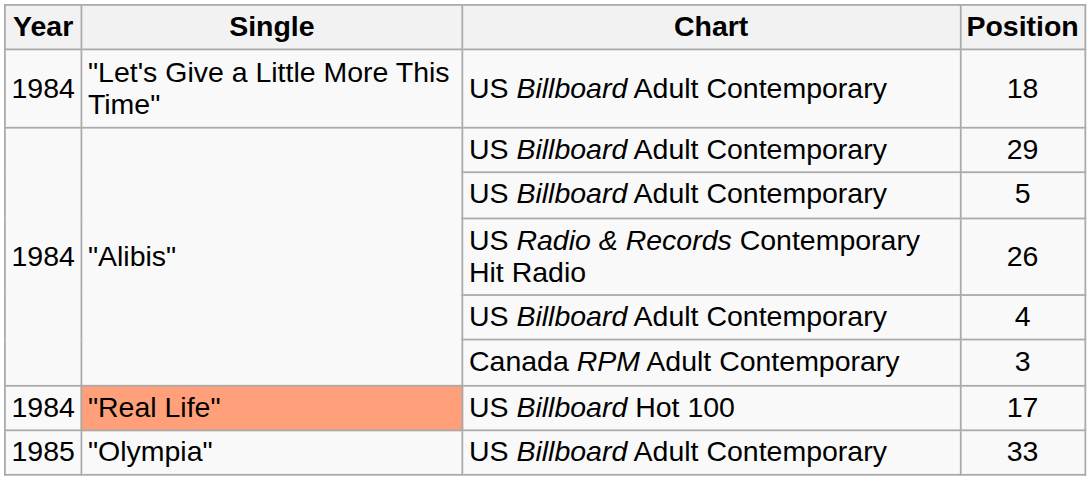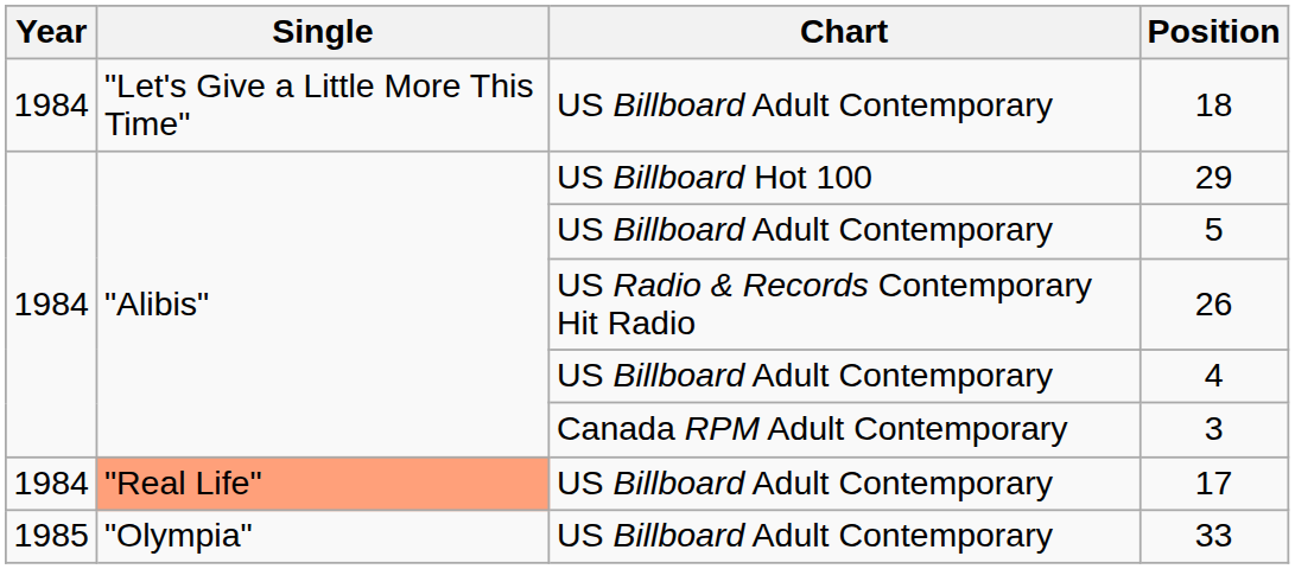29 | Chart: US Billboard Adult Contemporary -> US Billboard Hot 100
17 | Chart: US Billboard Hot 100 -> US Billboard Adult Contemporary
